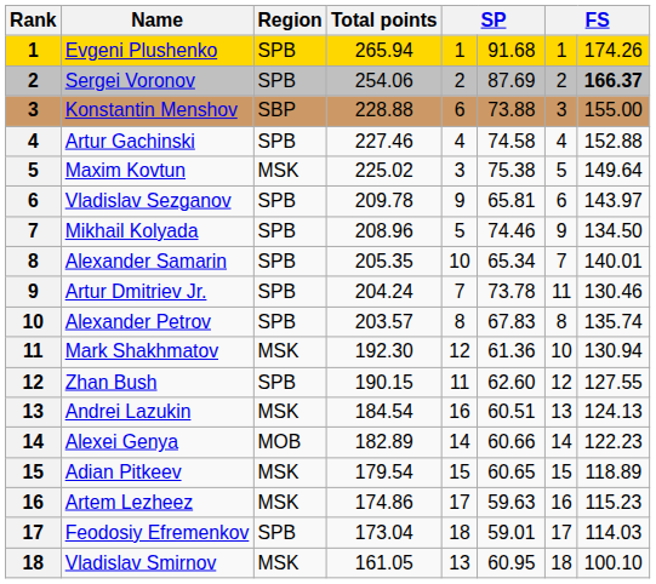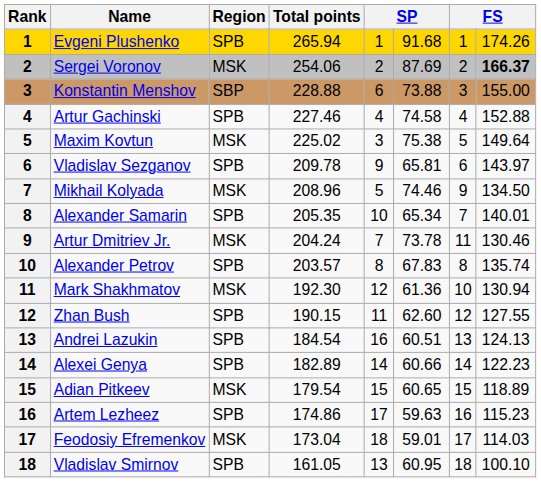Sergei Voronov | Region: SPB -> MSK
Mikhail Kolyada | Region: SPB -> MSK
Artur Dmitriev Jr. | Region: SPB -> MSK
Andrei Lazukin | Region: MSK -> SPB
Alexei Genya | Region: MOB -> SPB
Artem Lezheez | Region: MSK -> SPB
Feodosiy Efremenkov | Region: SPB -> MSK
Vladislav Smirnov | Region: MSK -> SPB
